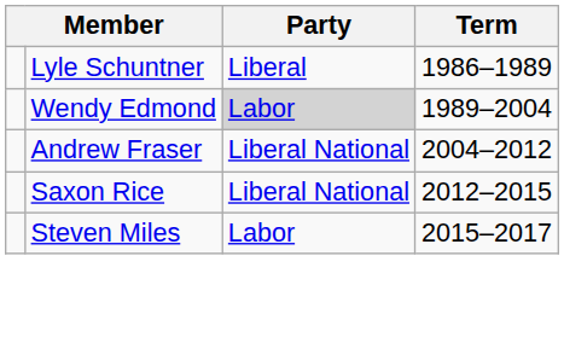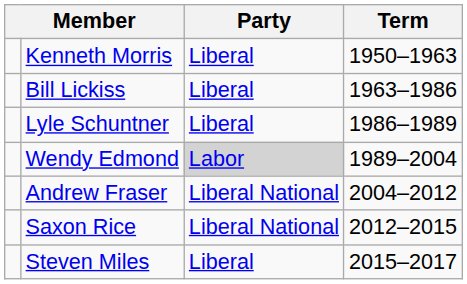+ row: Kenneth Morris | Liberal | 1950–1963
+ row: Bill Lickiss | Liberal | 1963–1986
Steven Miles | Party: Labor -> Liberal
